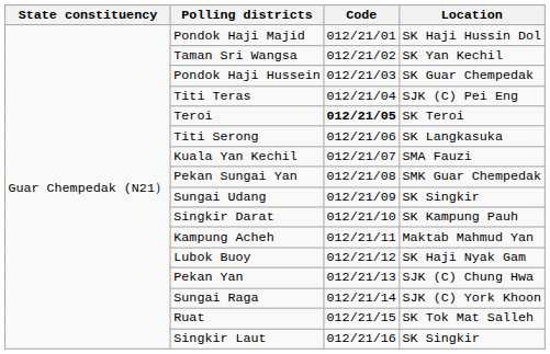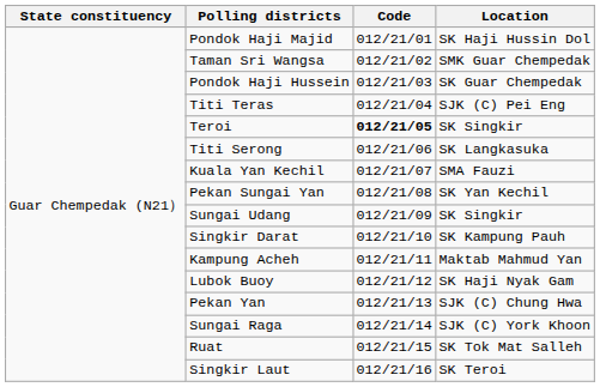Taman Sri Wangsa | Location: SK Yan Kechil -> SMK Guar Chempedak
Teroi | Location: SK Teroi -> SK Singkir
Pekan Sungai Yan | Location: SMK Guar Chempedak -> SK Yan Kechil
Singkir Laut | Location: SK Singkir -> SK Teroi
